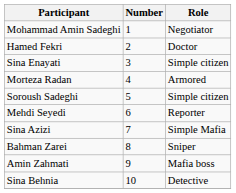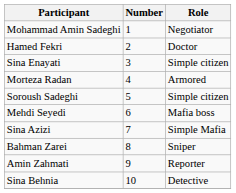Mehdi Seyedi | Role: Reporter -> Mafia boss
Amin Zahmati | Role: Mafia boss -> Reporter
